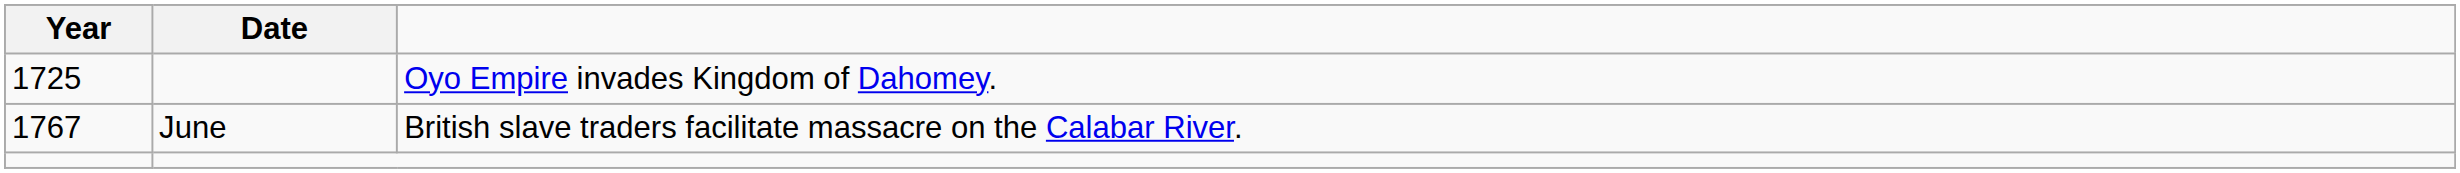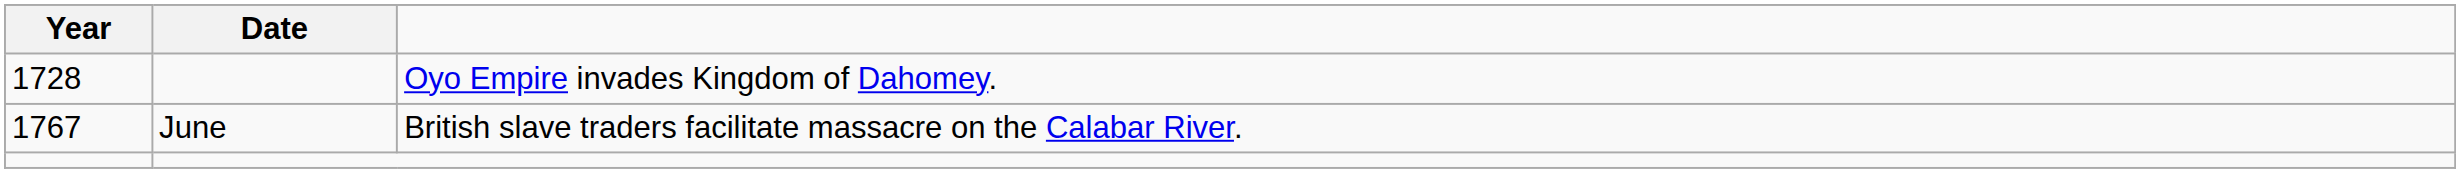Oyo Empire invades Kingdom of Dahomey. | Year: 1725 -> 1728
